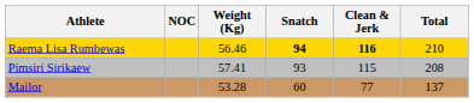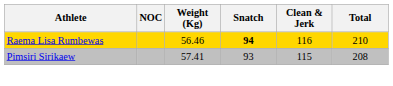Raema Lisa Rumbewas | Clean & Jerk: bold -> normal
- row: Mailor | 53.28 | 60 | 77 | 137
